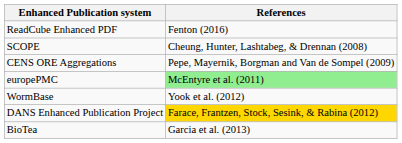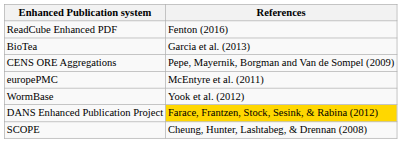rows swapped: SCOPE <-> BioTea
europePMC | References: lightgreen background -> no background
